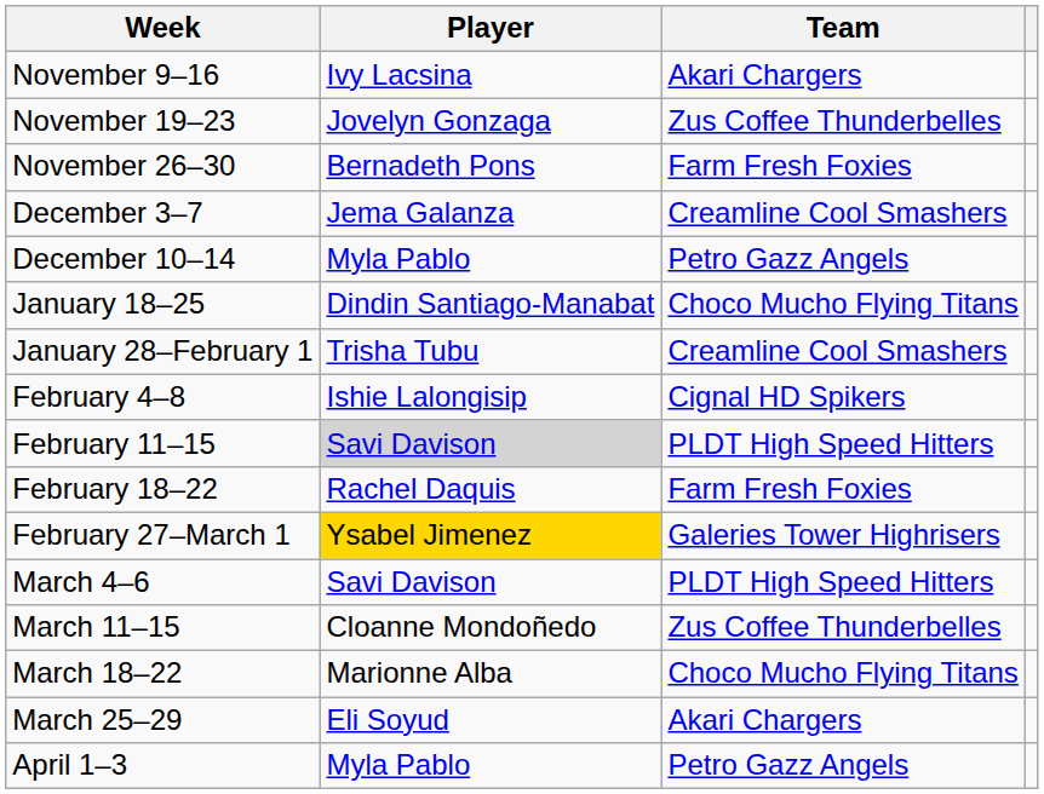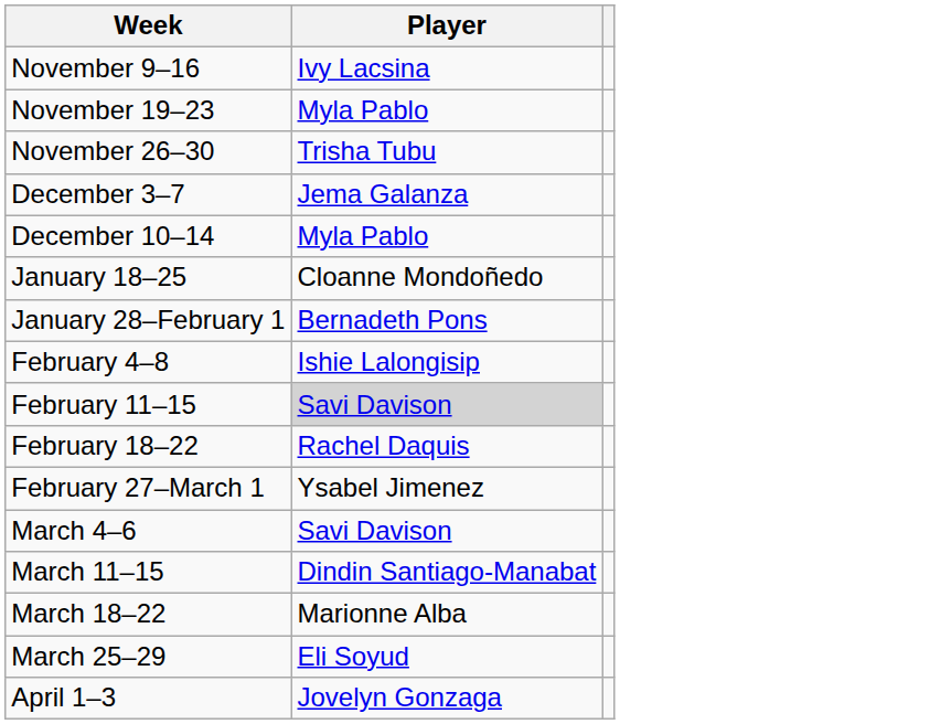- column: Team | Akari Chargers | Zus Coffee Thunderbelles | Farm Fresh Foxies | Creamline Cool Smashers | Petro Gazz Angels | Choco Mucho Flying Titans | Creamline Cool Smashers | Cignal HD Spikers | PLDT High Speed Hitters | Farm Fresh Foxies | Galeries Tower Highrisers | PLDT High Speed Hitters | Zus Coffee Thunderbelles | Choco Mucho Flying Titans | Akari Chargers | Petro Gazz Angels
November 19–23 | Player: Jovelyn Gonzaga -> Myla Pablo
November 26–30 | Player: Bernadeth Pons -> Trisha Tubu
January 18–25 | Player: Dindin Santiago-Manabat -> Cloanne Mondoñedo
January 28–February 1 | Player: Trisha Tubu -> Bernadeth Pons
February 27–March 1 | Player: gold background -> no background
March 11–15 | Player: Cloanne Mondoñedo -> Dindin Santiago-Manabat
April 1–3 | Player: Myla Pablo -> Jovelyn Gonzaga
